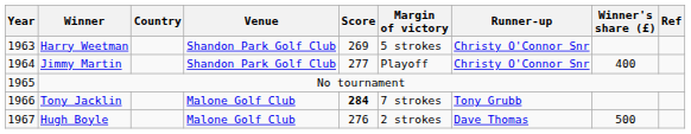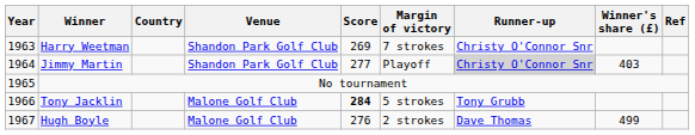Harry Weetman | Margin of victory: 5 strokes -> 7 strokes
Jimmy Martin | Runner-up: no background -> lightgrey background
Jimmy Martin | Winner's share (£): 400 -> 403
Tony Jacklin | Margin of victory: 7 strokes -> 5 strokes
Hugh Boyle | Winner's share (£): 500 -> 499
